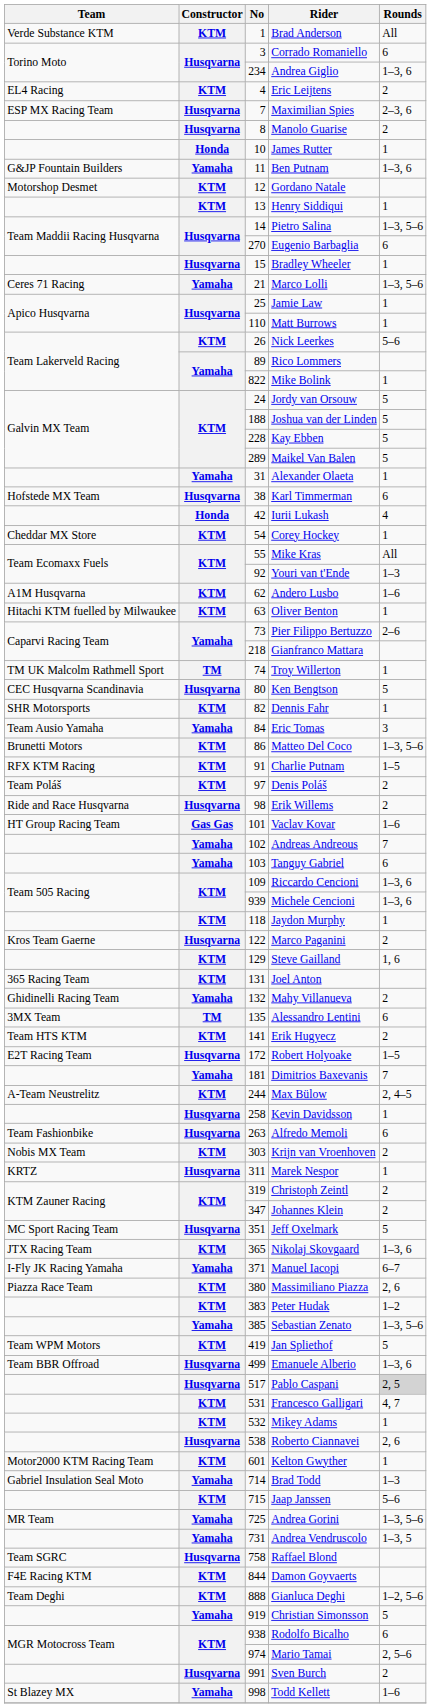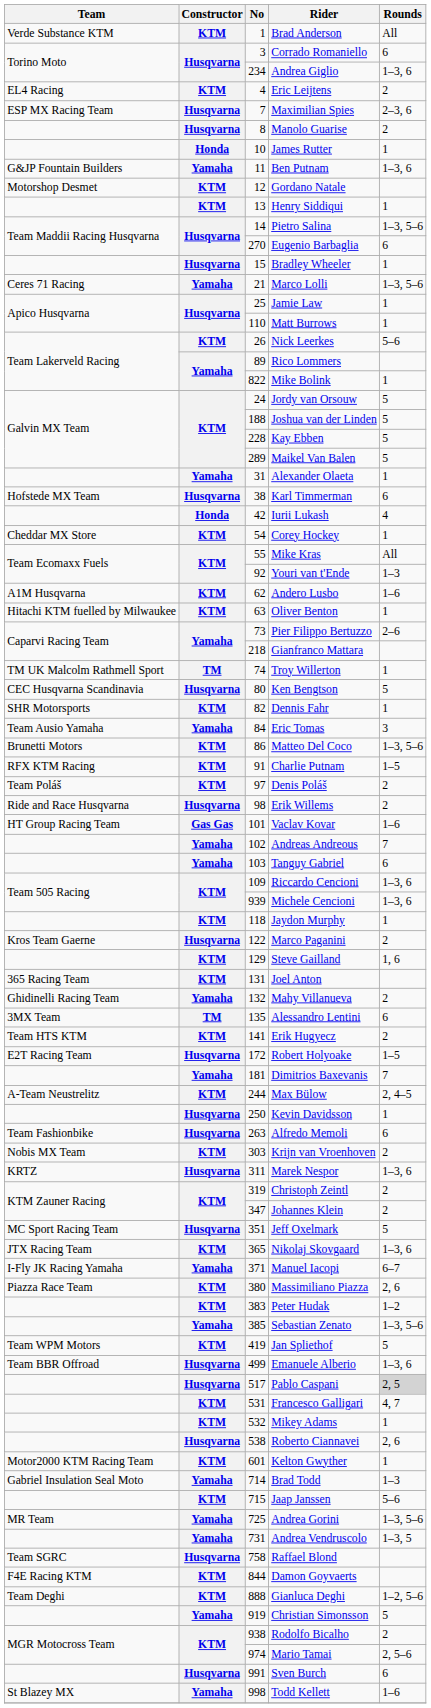Kevin Davidsson | No: 258 -> 250
Marek Nespor | Rounds: 1 -> 1–3, 6
Rodolfo Bicalho | Rounds: 6 -> 2
Sven Burch | Rounds: 2 -> 6
